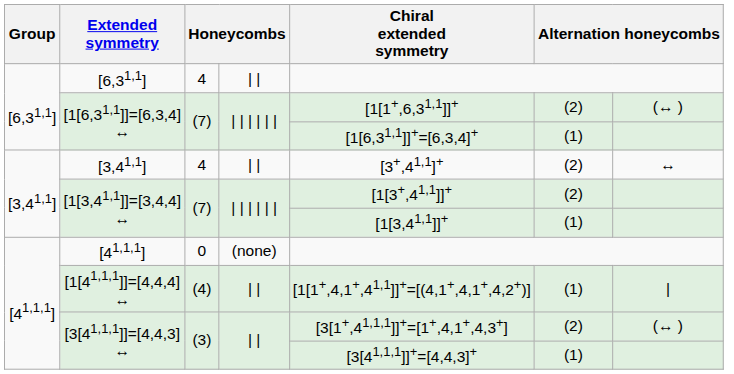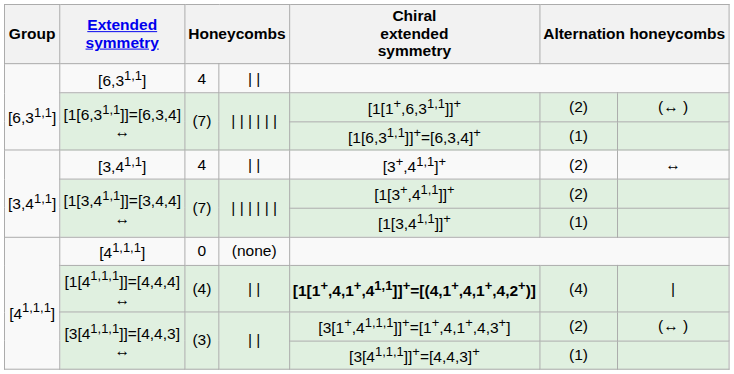[1[41,1,1]]=[4,4,4] ↔ | Chiral extended symmetry: normal -> bold
[1[41,1,1]]=[4,4,4] ↔ | column 6: (1) -> (4)
